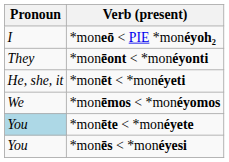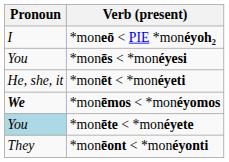rows swapped: *monēs < *monéyesi <-> *monēont < *monéyonti
*monēmos < *monéyomos | Pronoun: normal -> bold
